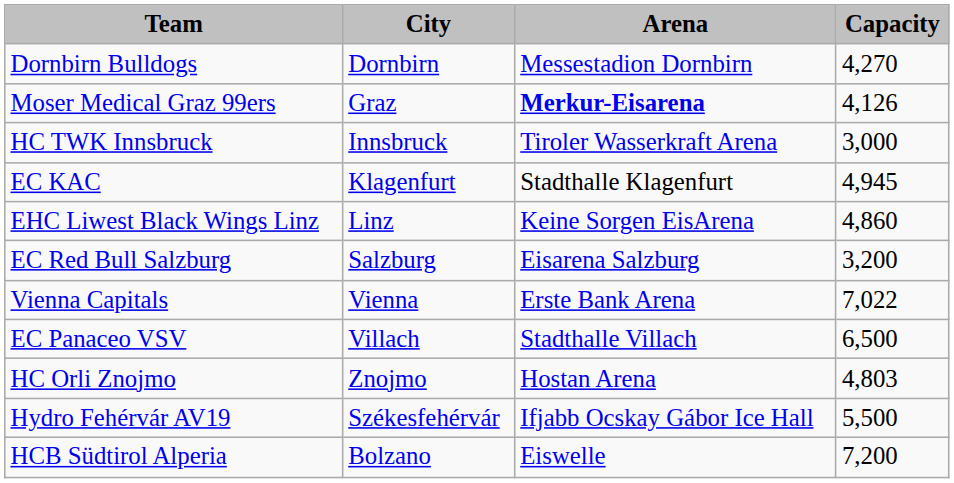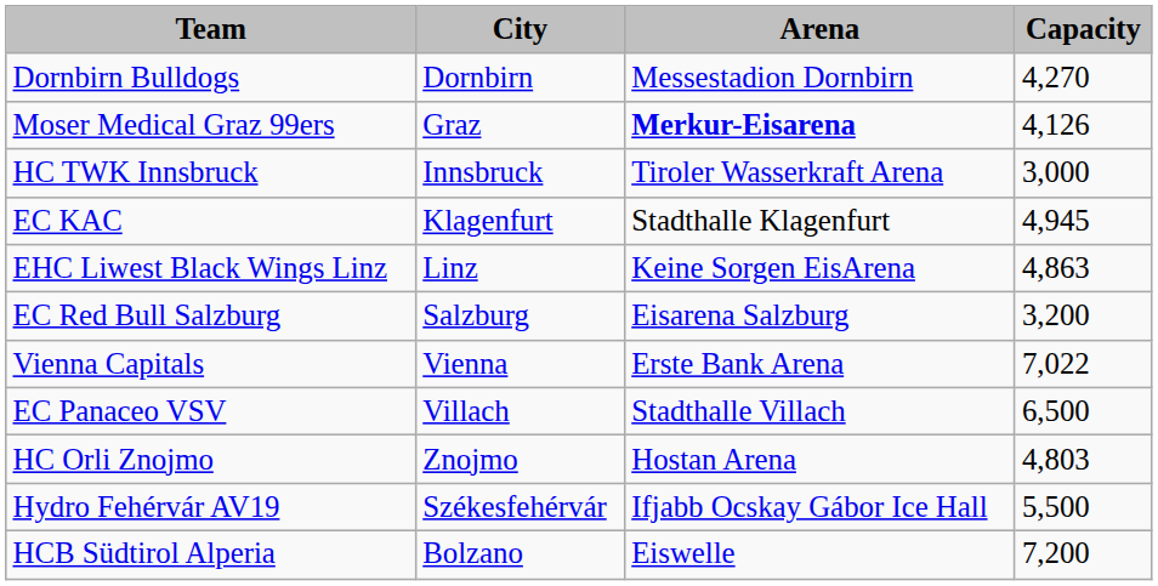EHC Liwest Black Wings Linz | column 4: 4,860 -> 4,863
